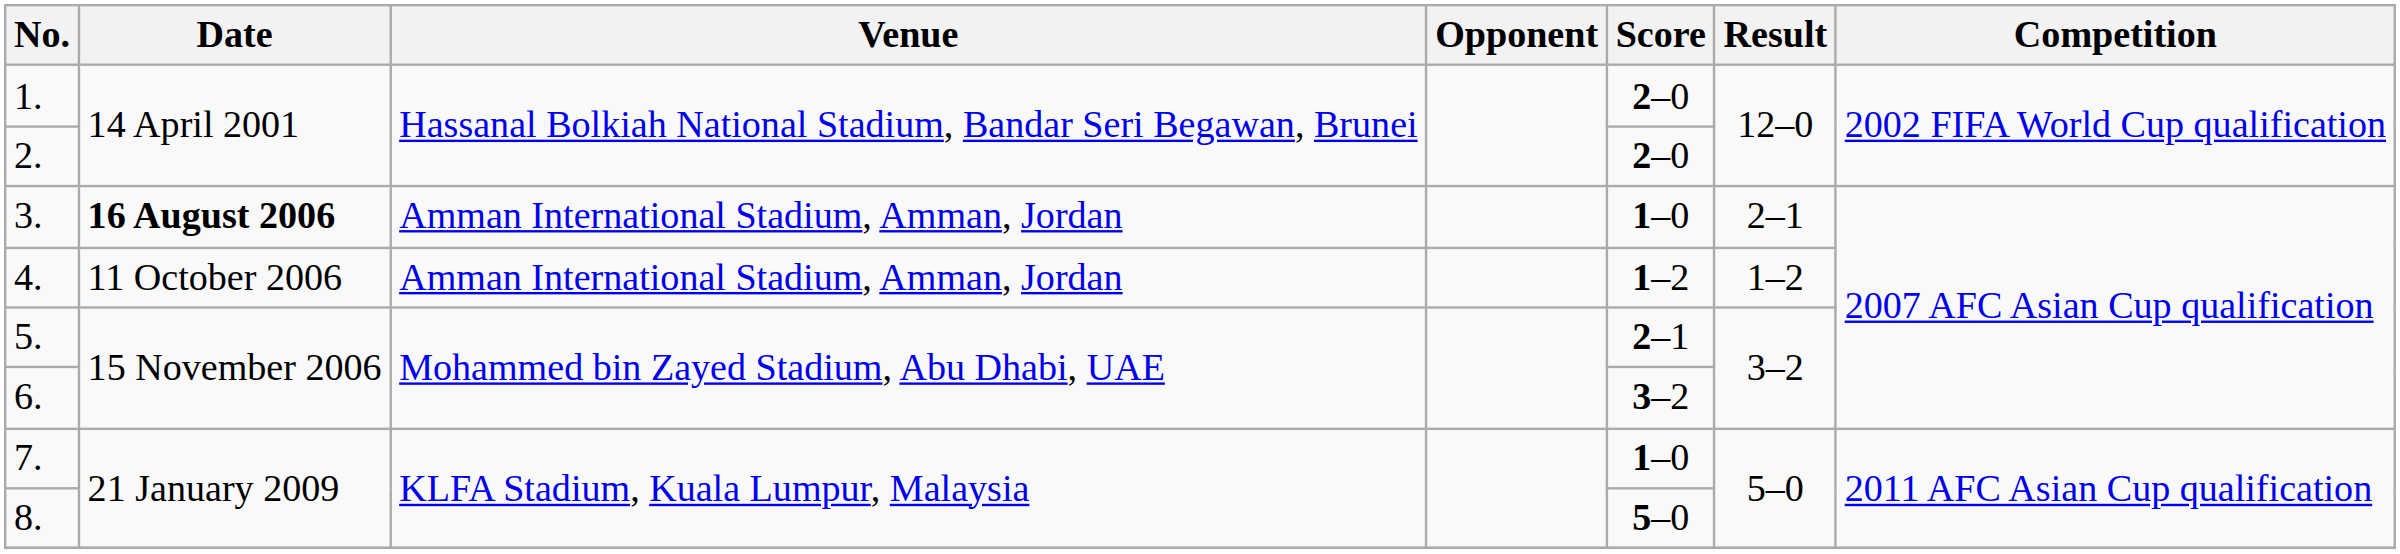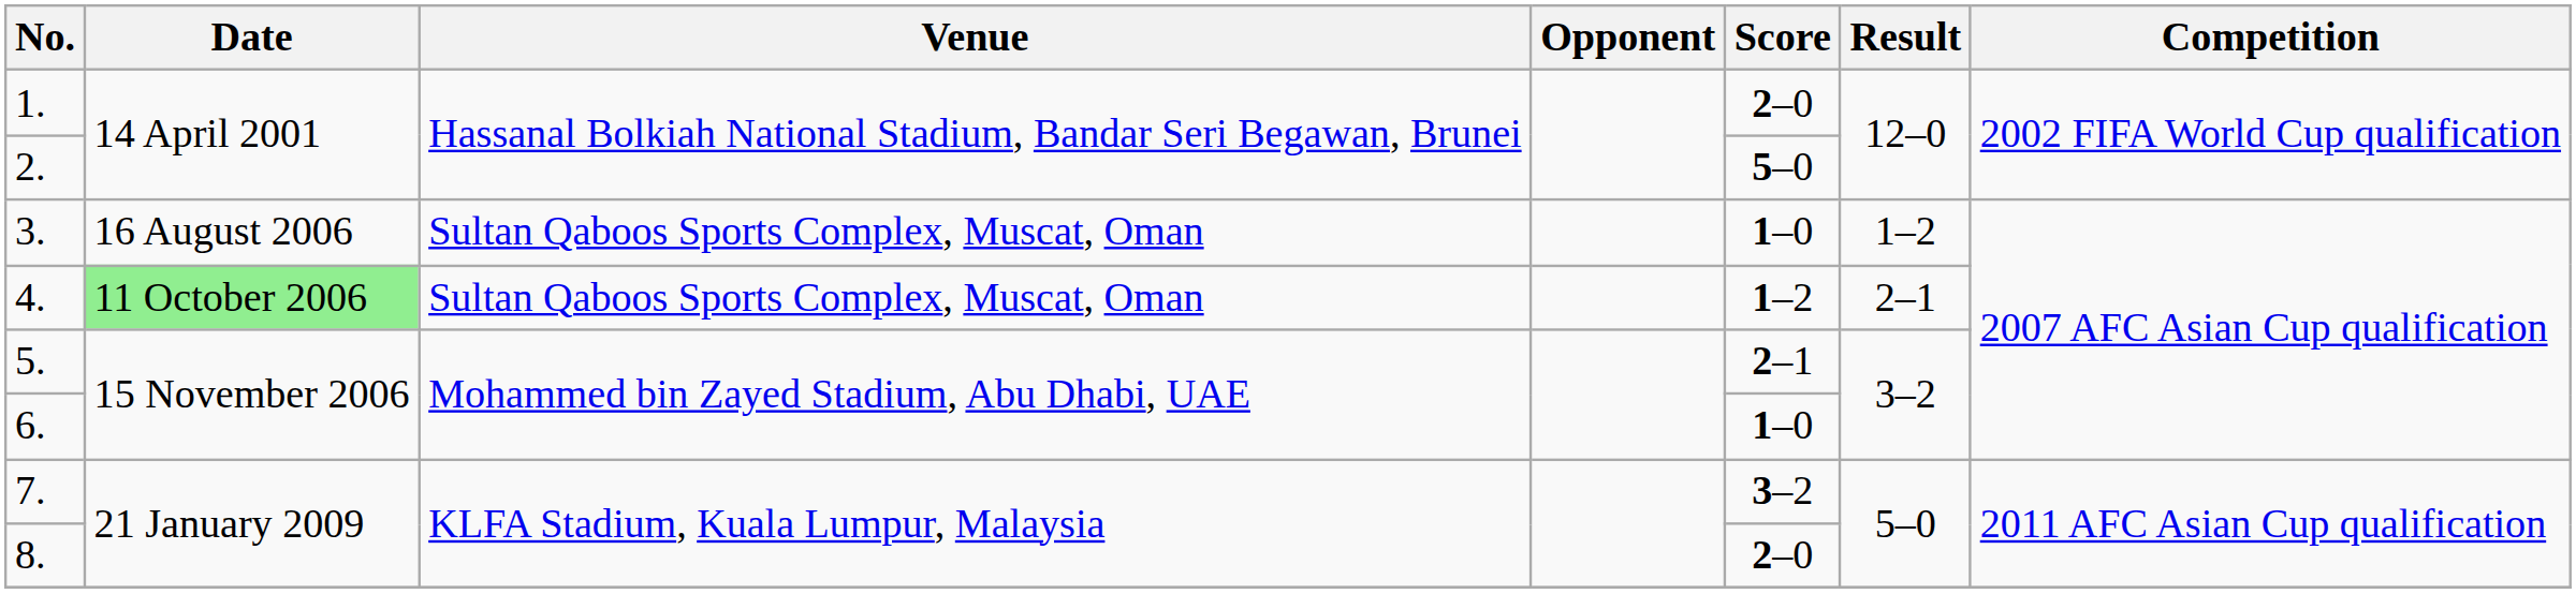2. | Score: 2–0 -> 5–0
3. | Date: bold -> normal
3. | Venue: Amman International Stadium, Amman, Jordan -> Sultan Qaboos Sports Complex, Muscat, Oman
3. | Result: 2–1 -> 1–2
4. | Date: no background -> lightgreen background
4. | Venue: Amman International Stadium, Amman, Jordan -> Sultan Qaboos Sports Complex, Muscat, Oman
4. | Result: 1–2 -> 2–1
6. | Score: 3–2 -> 1–0
7. | Score: 1–0 -> 3–2
8. | Score: 5–0 -> 2–0
